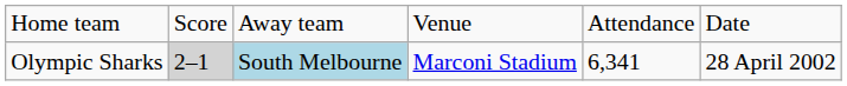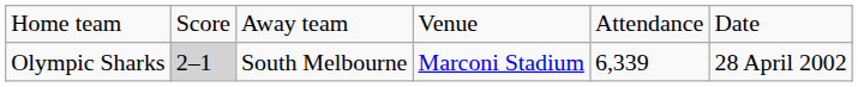Olympic Sharks | column 3: lightblue background -> no background
Olympic Sharks | column 5: 6,341 -> 6,339
